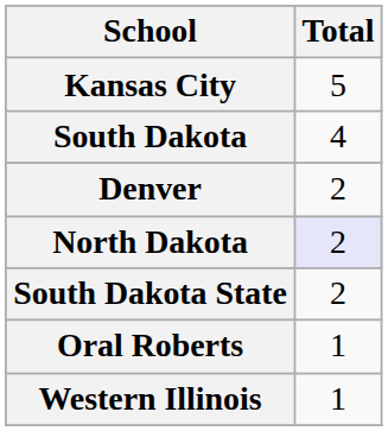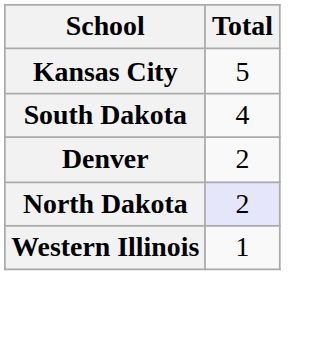- row: South Dakota State | 2
- row: Oral Roberts | 1
